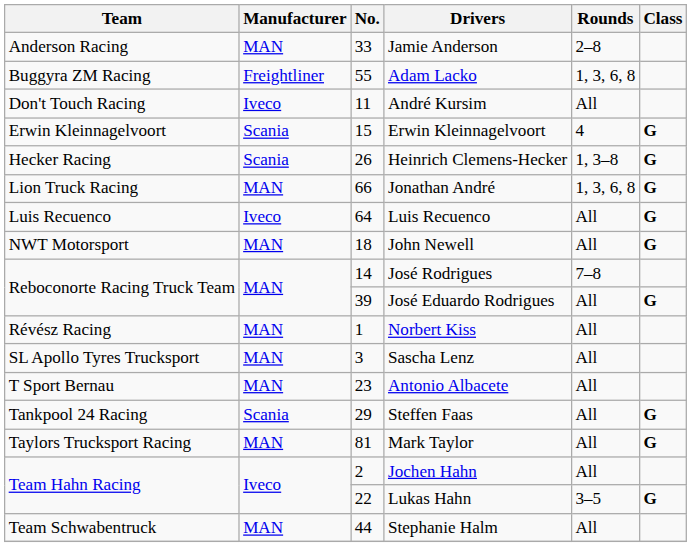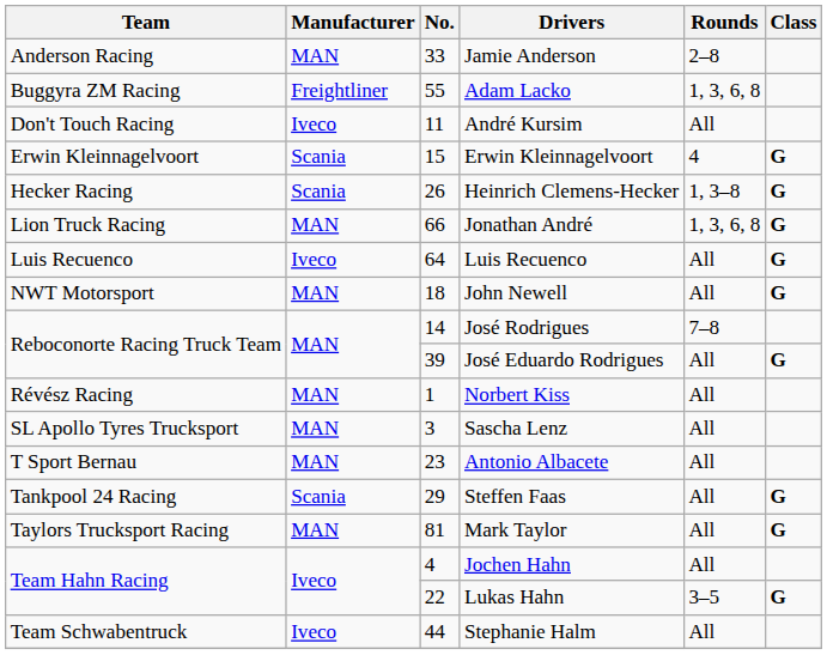Jochen Hahn | No.: 2 -> 4
Stephanie Halm | Manufacturer: MAN -> Iveco
